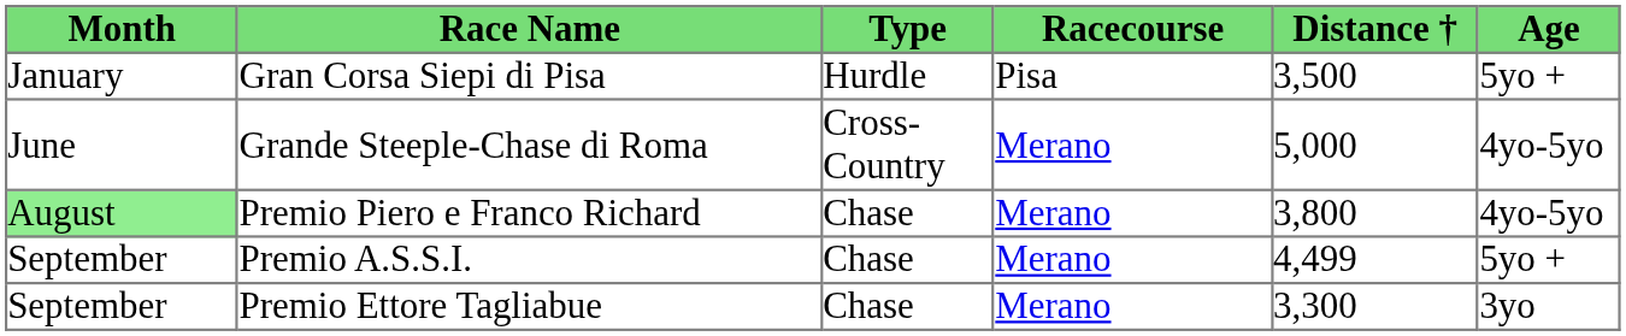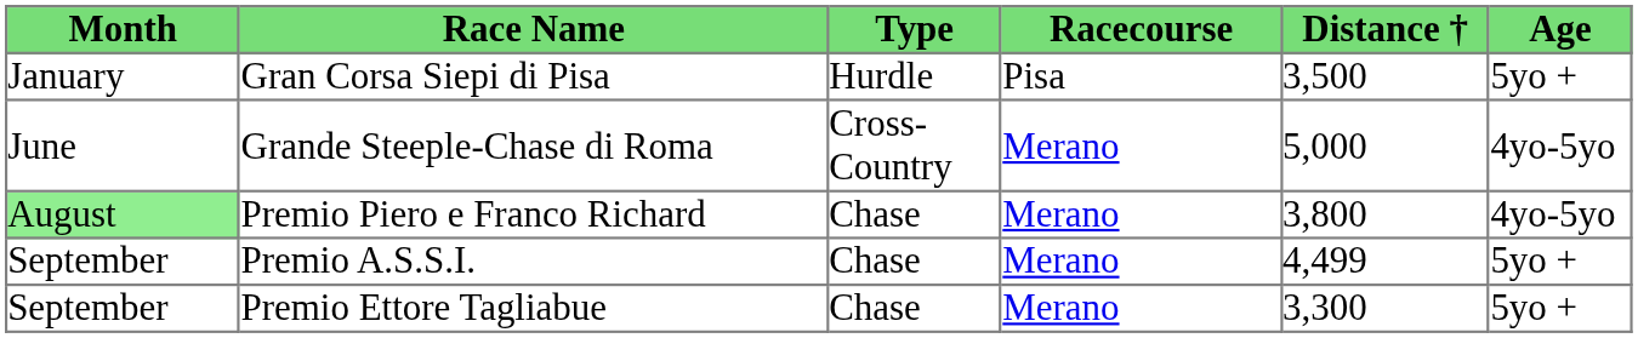Premio Ettore Tagliabue | Age: 3yo -> 5yo +
